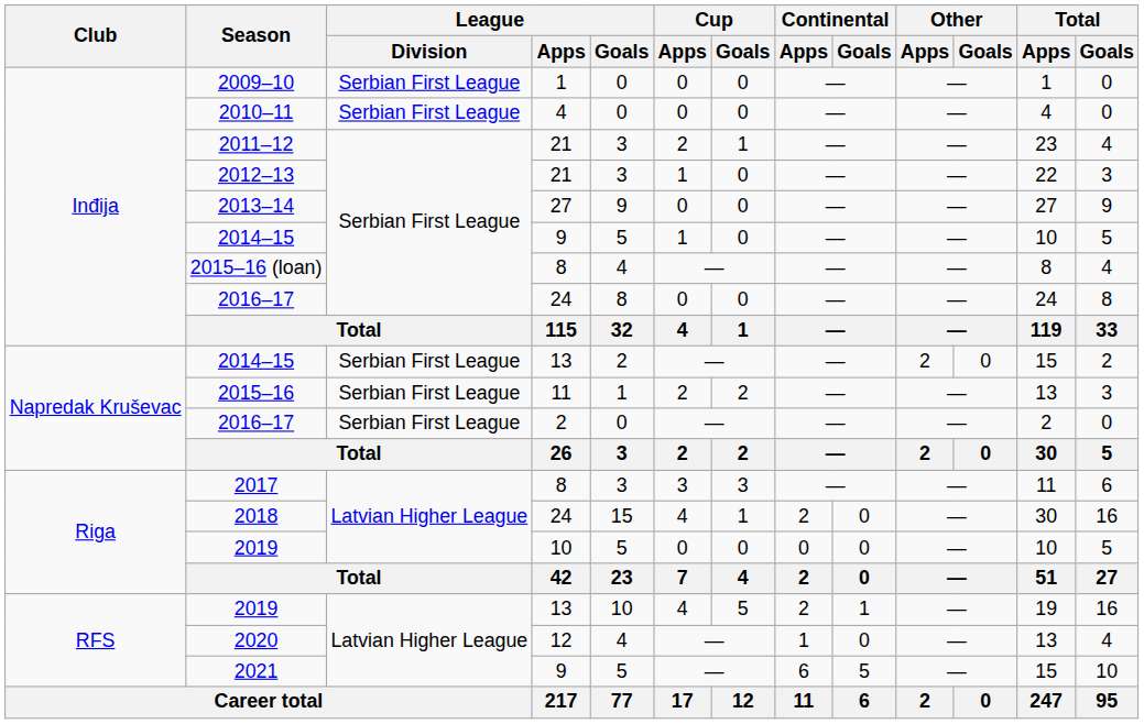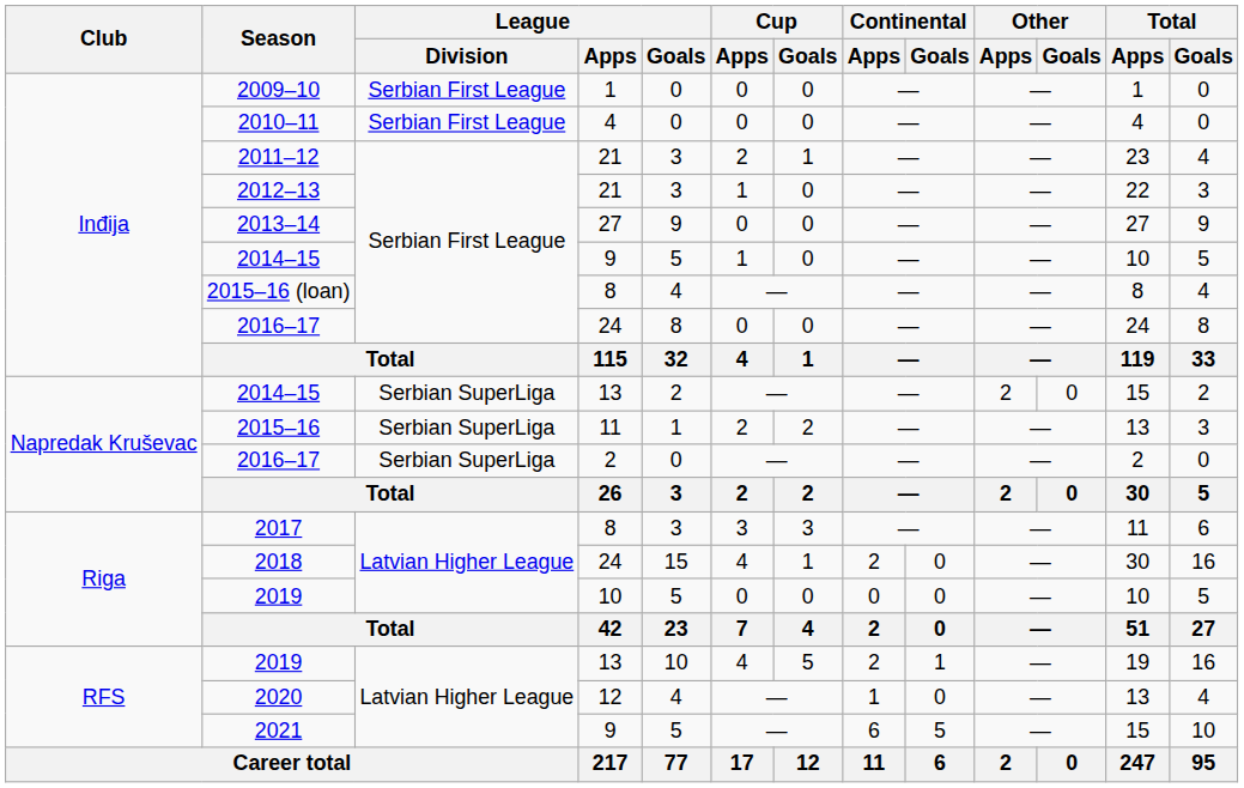2014–15 / 13 | League / Division: Serbian First League -> Serbian SuperLiga
2015–16 | League / Division: Serbian First League -> Serbian SuperLiga
2016–17 / 2 | League / Division: Serbian First League -> Serbian SuperLiga
